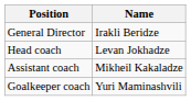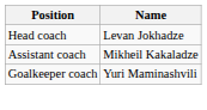- row: General Director | Irakli Beridze
